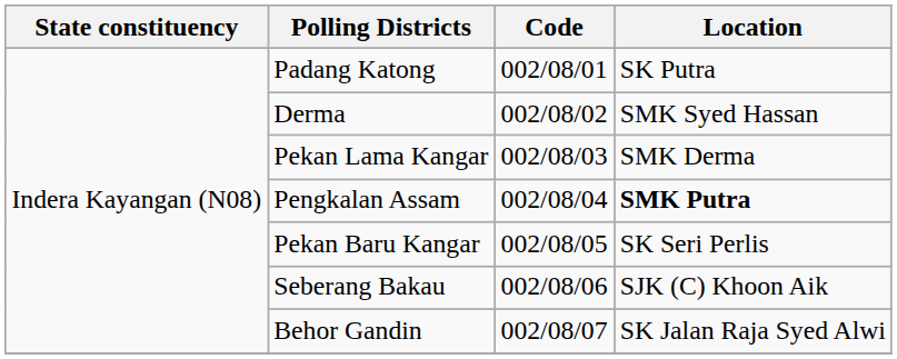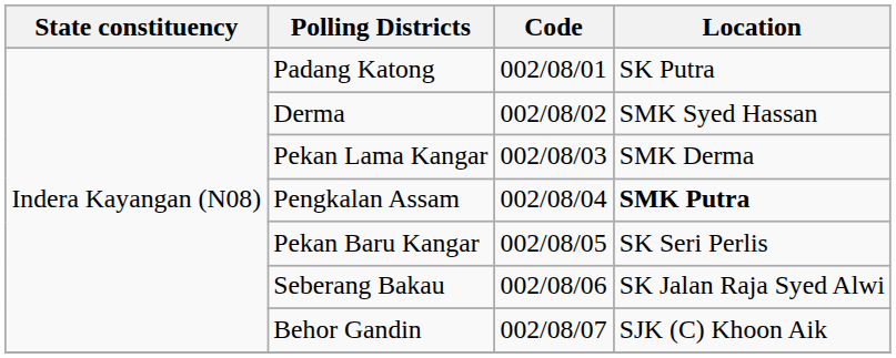Seberang Bakau | Location: SJK (C) Khoon Aik -> SK Jalan Raja Syed Alwi
Behor Gandin | Location: SK Jalan Raja Syed Alwi -> SJK (C) Khoon Aik
